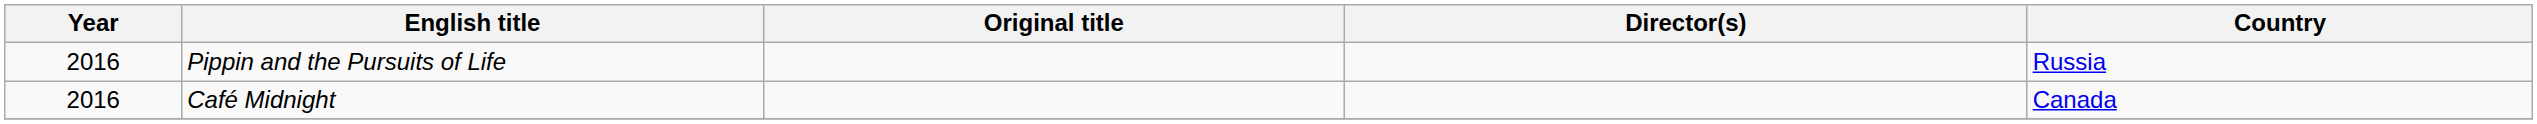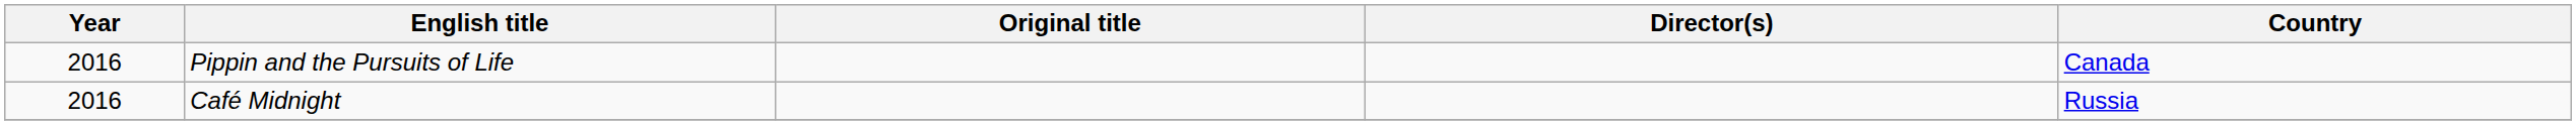Pippin and the Pursuits of Life | Country: Russia -> Canada
Café Midnight | Country: Canada -> Russia
